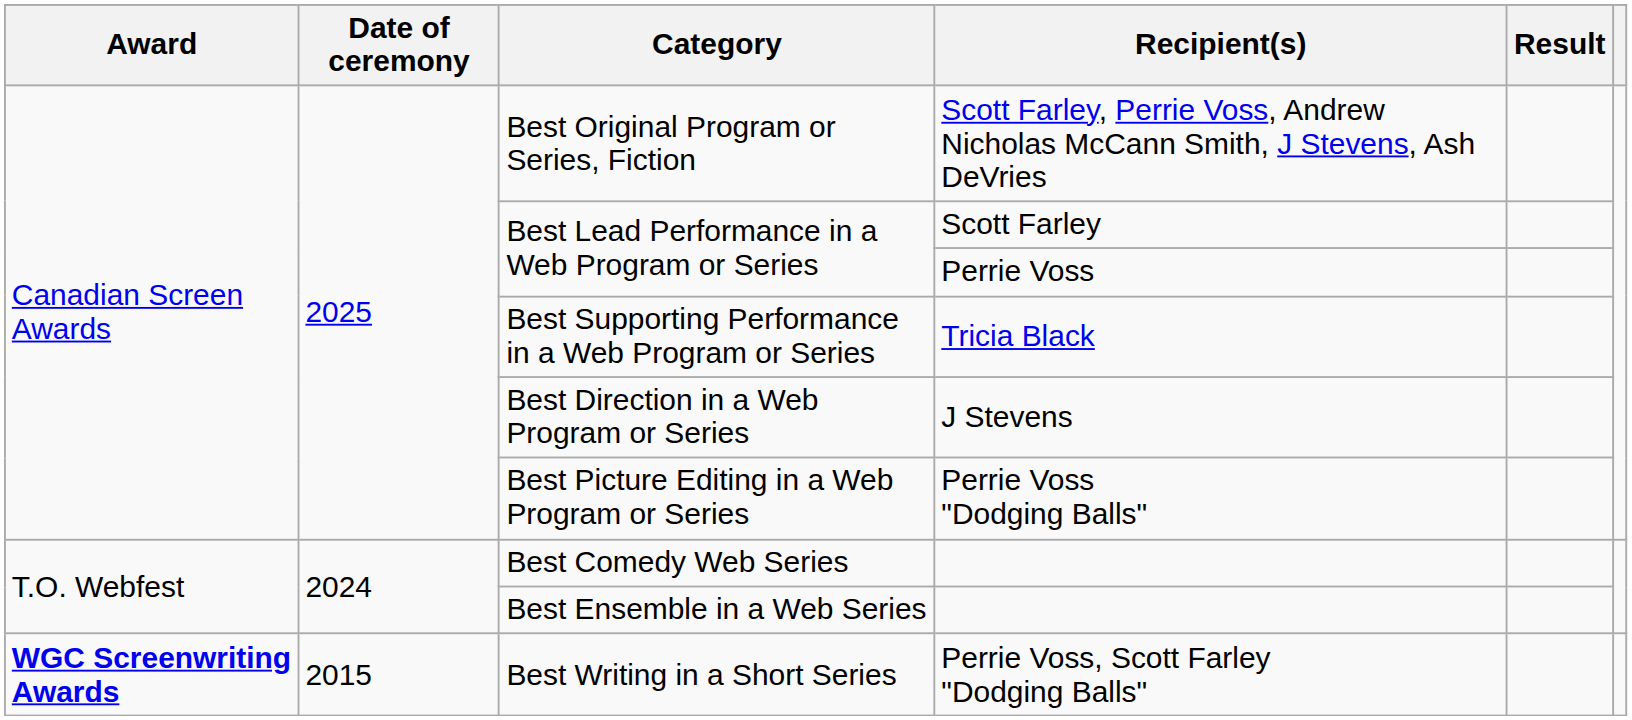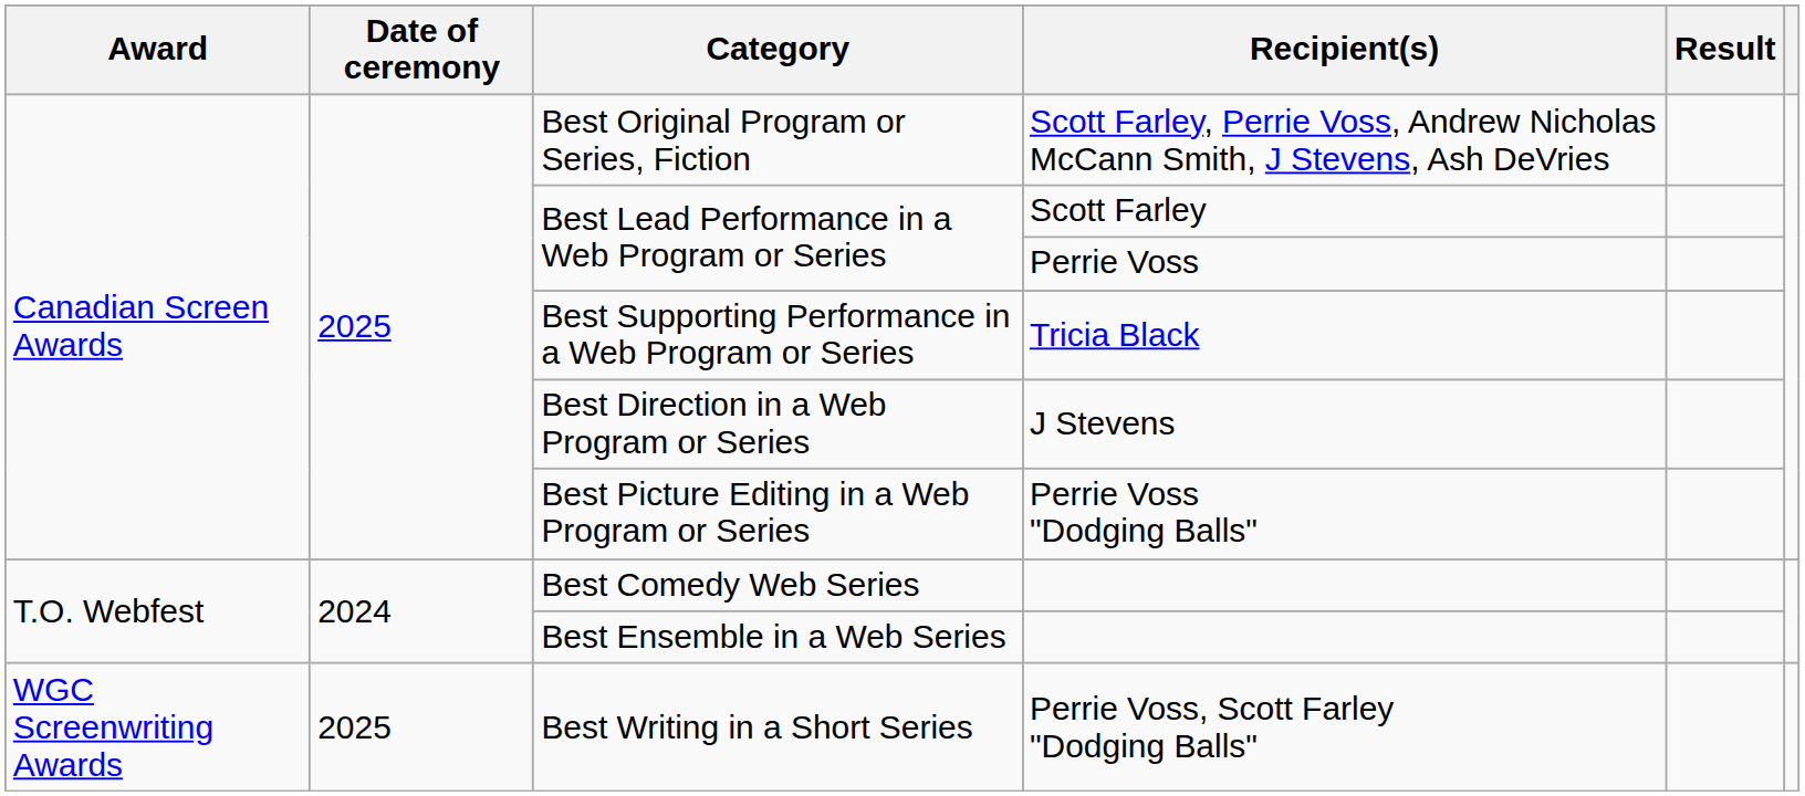Best Writing in a Short Series | Award: bold -> normal
Best Writing in a Short Series | Date of ceremony: 2015 -> 2025
